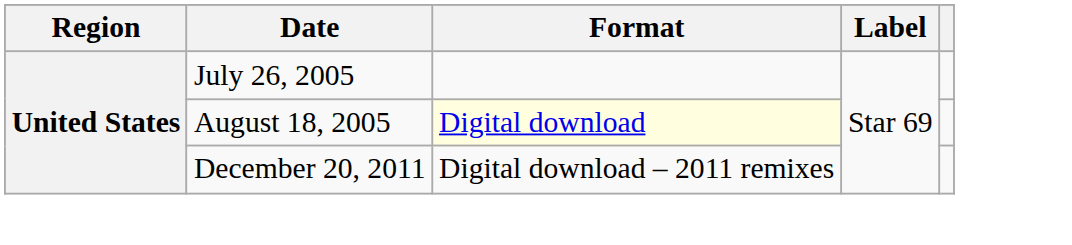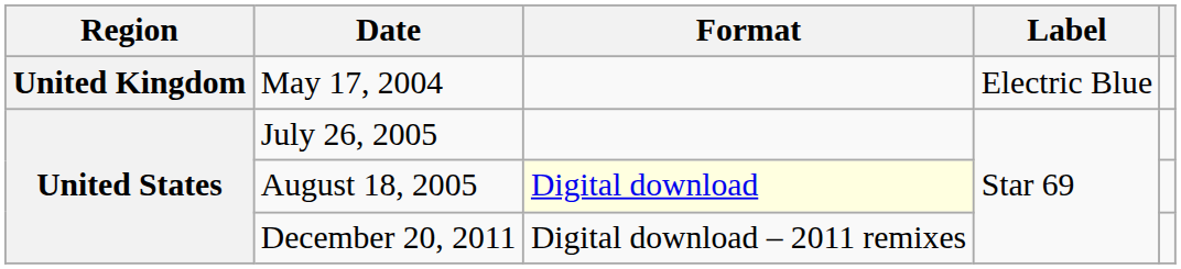+ row: United Kingdom | May 17, 2004 | Electric Blue
